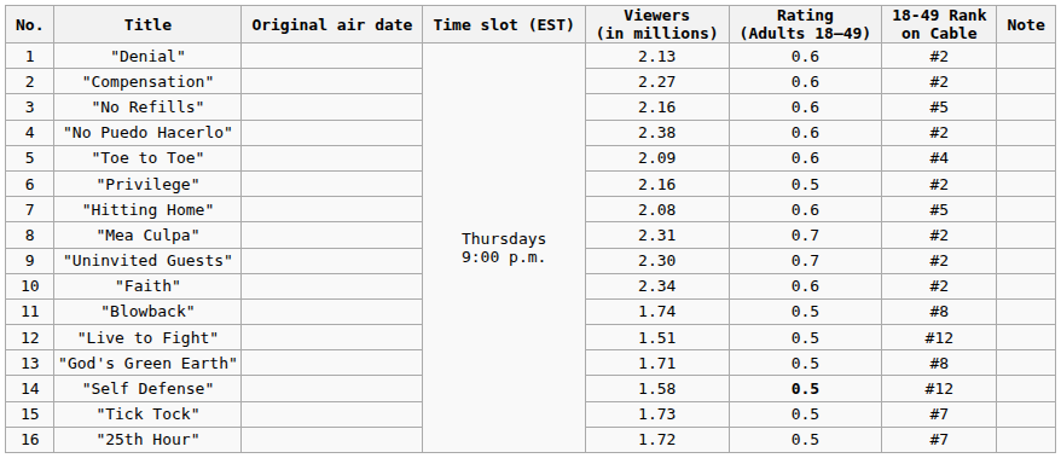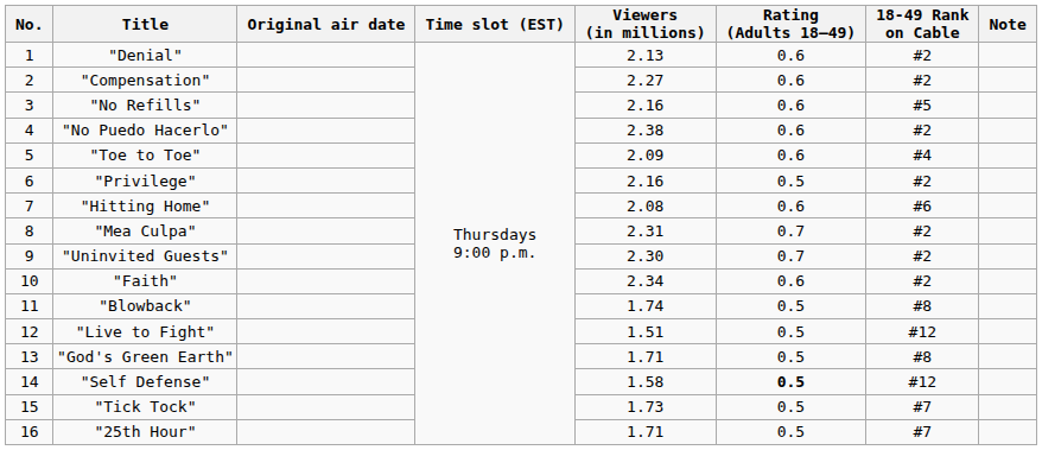"Hitting Home" | 18-49 Rank on Cable: #5 -> #6
"25th Hour" | Viewers (in millions): 1.72 -> 1.71
